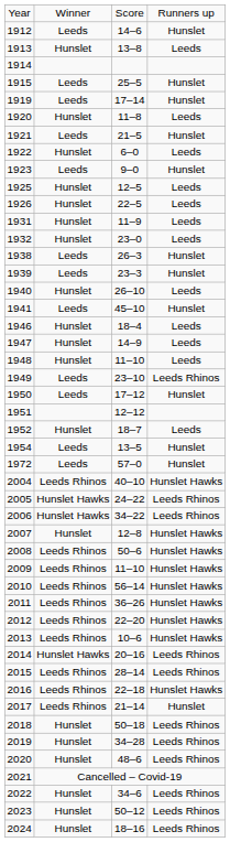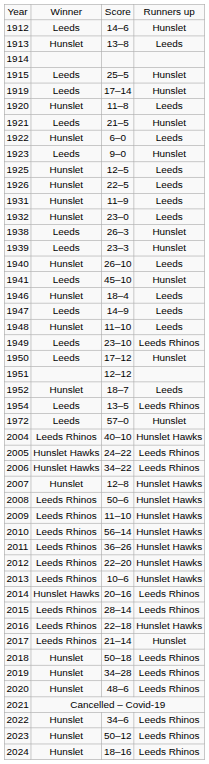1947 | column 2: Hunslet -> Leeds
1954 | column 4: Hunslet -> Leeds Rhinos
